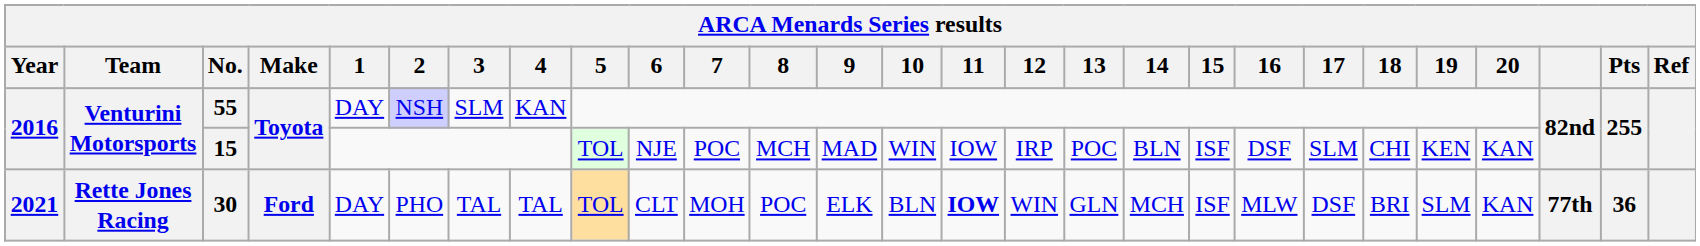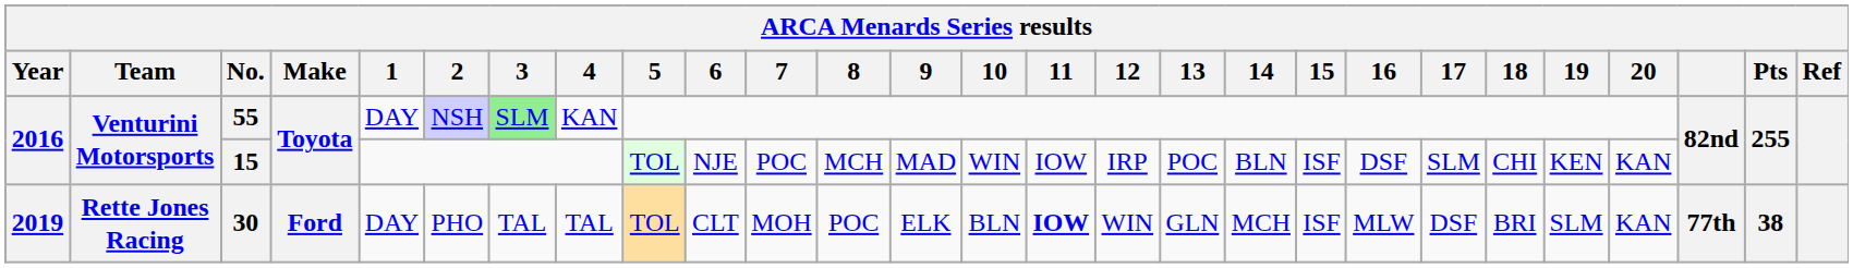55 | 3: no background -> lightgreen background
30 | Year: 2021 -> 2019
30 | Pts: 36 -> 38
